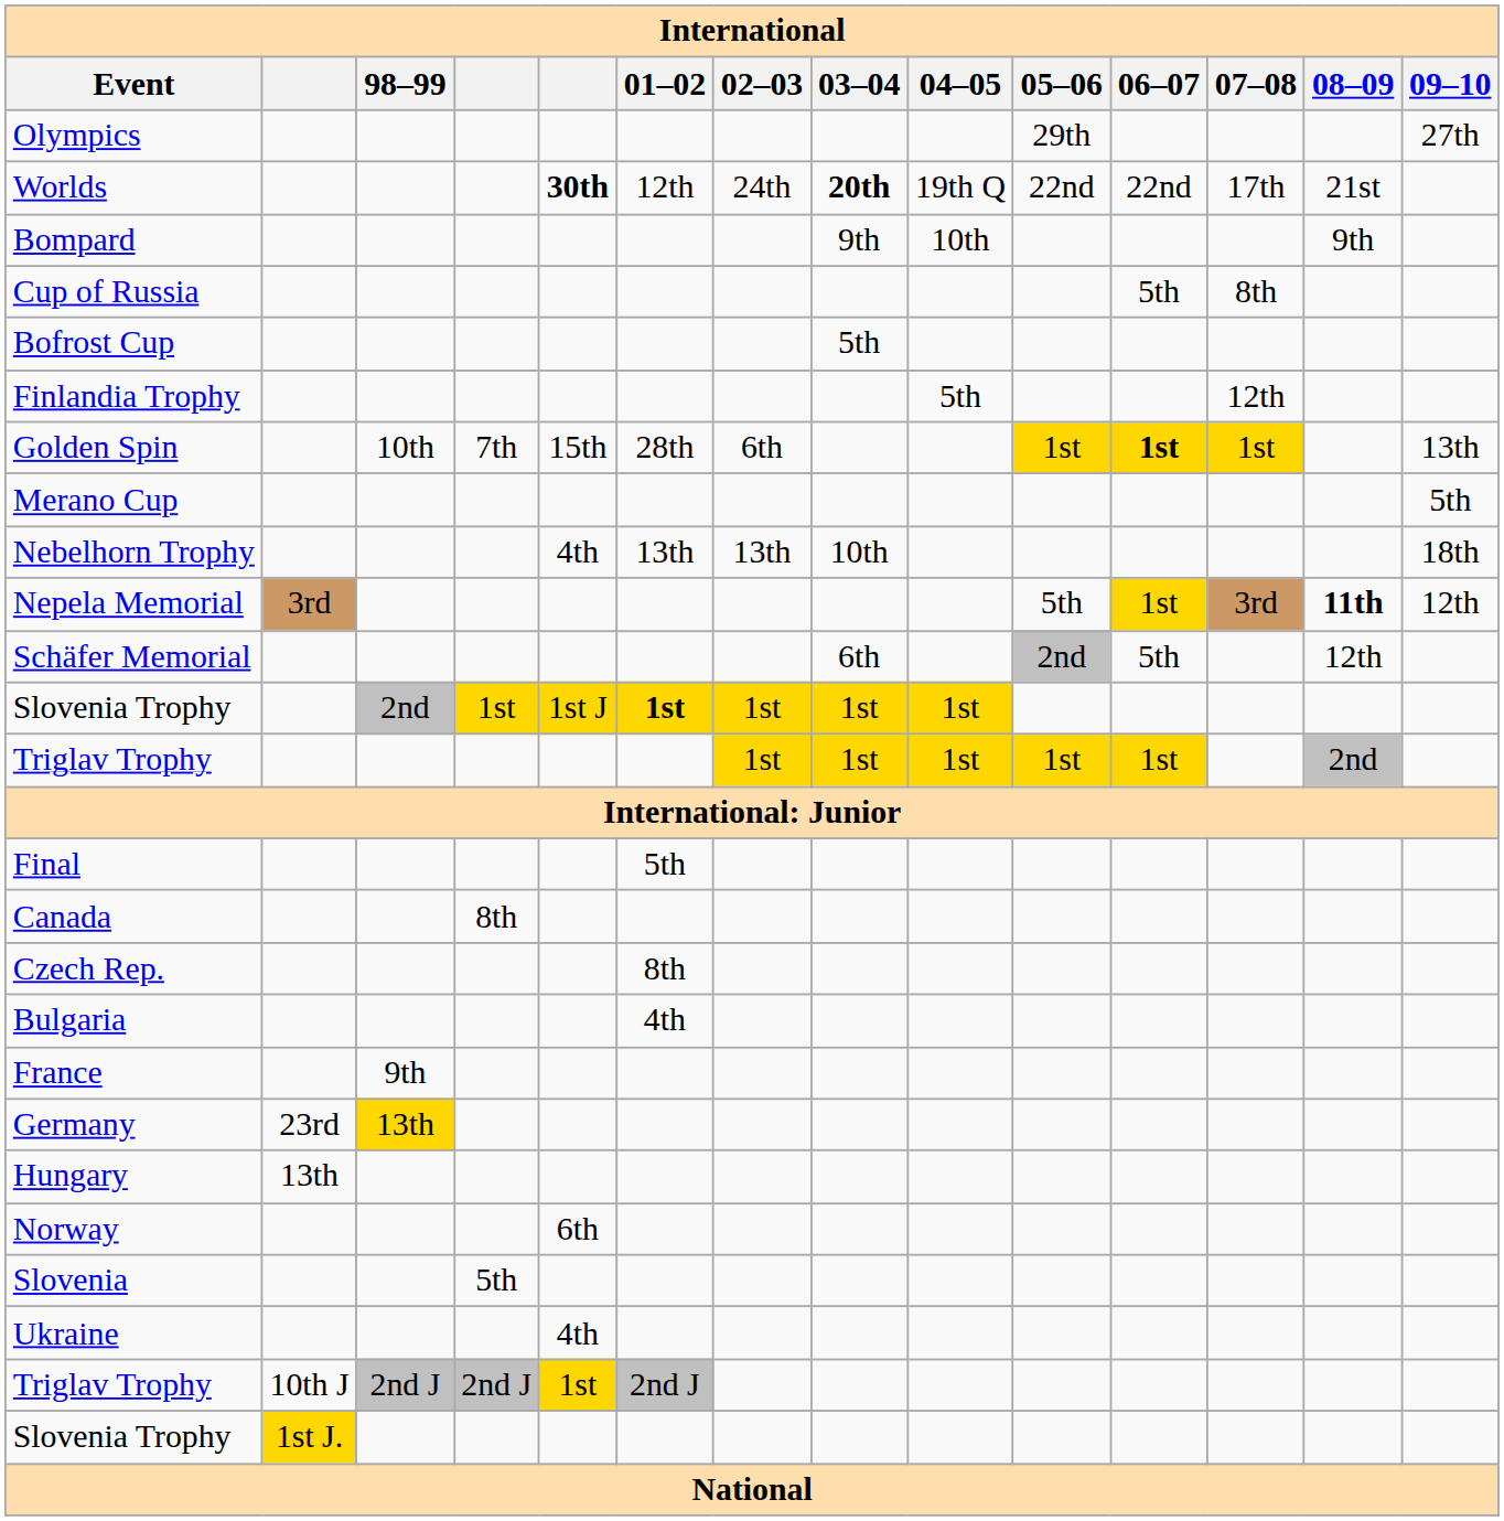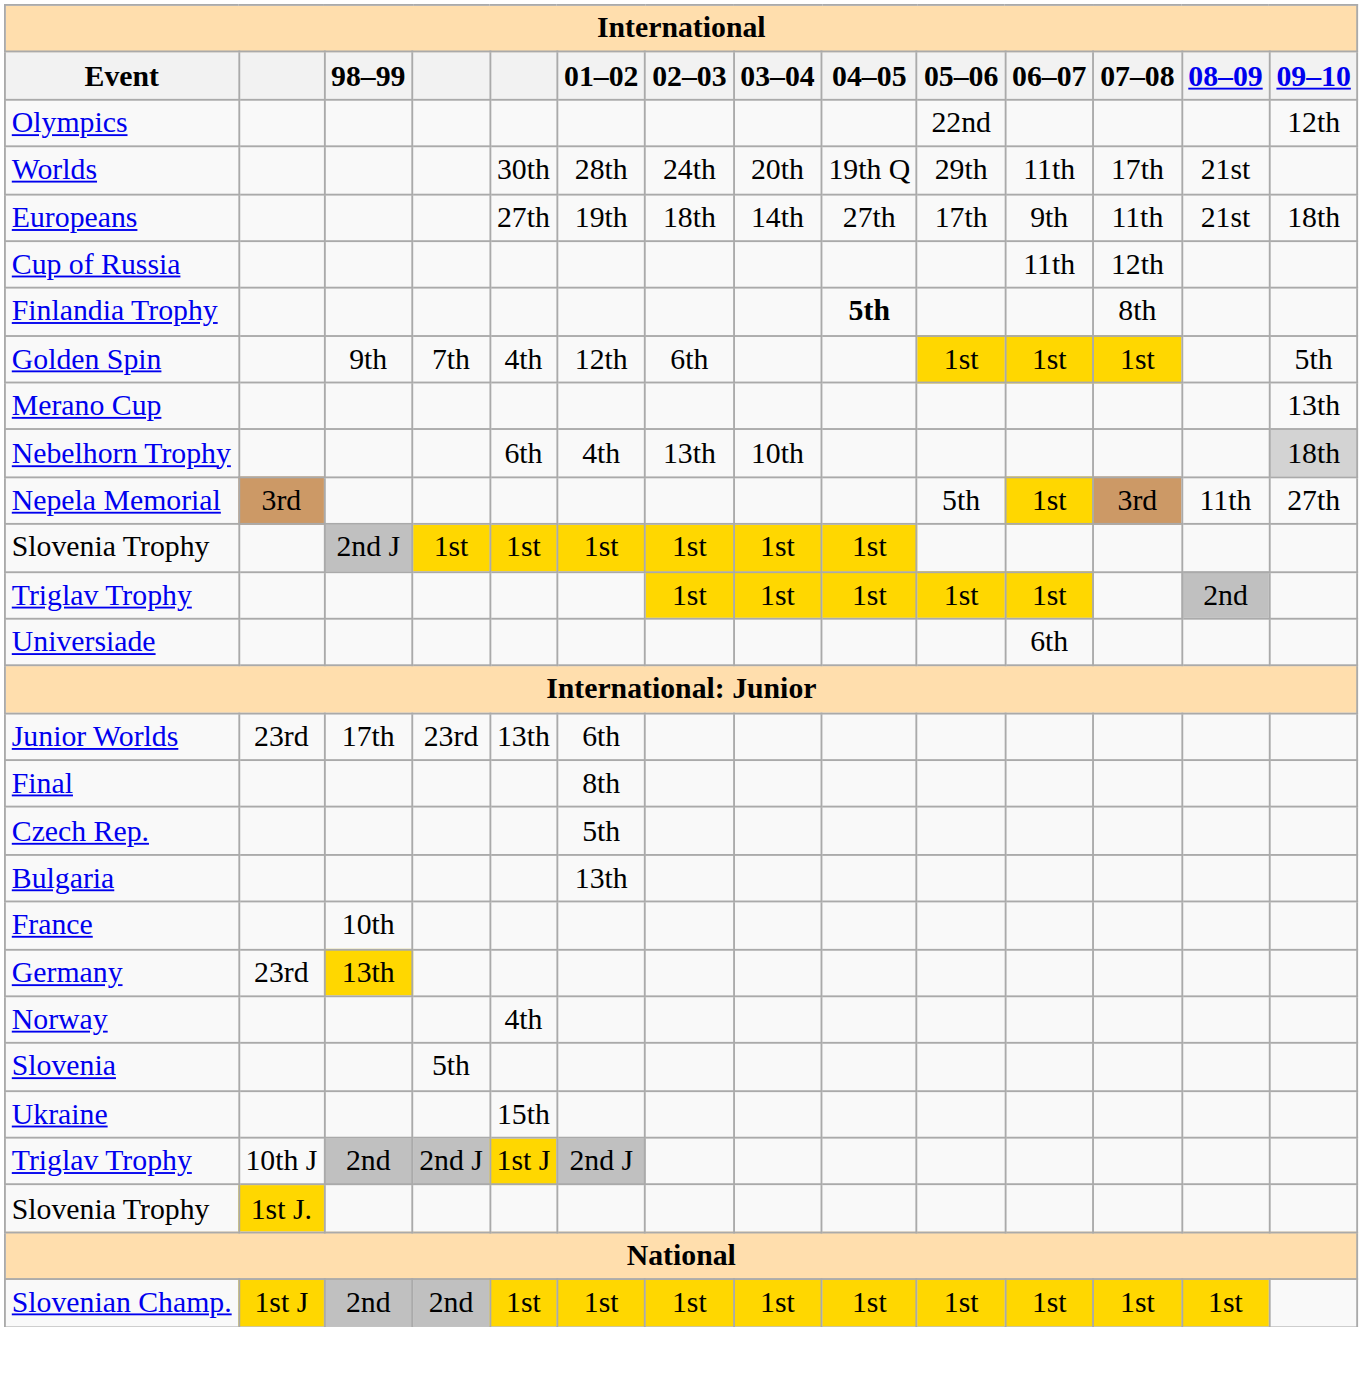Olympics | 05–06: 29th -> 22nd
Olympics | 09–10: 27th -> 12th
Worlds | column 5: bold -> normal
Worlds | 01–02: 12th -> 28th
Worlds | 03–04: bold -> normal
Worlds | 05–06: 22nd -> 29th
Worlds | 06–07: 22nd -> 11th
+ row: Europeans | 27th | 19th | 18th | 14th | 27th | 17th | 9th | 11th | 21st | 18th
- row: Bompard | 9th | 10th | 9th
Cup of Russia | 06–07: 5th -> 11th
Cup of Russia | 07–08: 8th -> 12th
- row: Bofrost Cup | 5th
Finlandia Trophy | 04–05: normal -> bold
Finlandia Trophy | 07–08: 12th -> 8th
Golden Spin | 98–99: 10th -> 9th
Golden Spin | column 5: 15th -> 4th
Golden Spin | 01–02: 28th -> 12th
Golden Spin | 06–07: bold -> normal
Golden Spin | 09–10: 13th -> 5th
Merano Cup | 09–10: 5th -> 13th
Nebelhorn Trophy | column 5: 4th -> 6th
Nebelhorn Trophy | 01–02: 13th -> 4th
Nebelhorn Trophy | 09–10: no background -> lightgrey background
Nepela Memorial | 08–09: bold -> normal
Nepela Memorial | 09–10: 12th -> 27th
- row: Schäfer Memorial | 6th | 2nd | 5th | 12th
Slovenia Trophy / 1st | 98–99: 2nd -> 2nd J
Slovenia Trophy / 1st | column 5: 1st J -> 1st
Slovenia Trophy / 1st | 01–02: bold -> normal
+ row: Universiade | 6th
+ row: Junior Worlds | 23rd | 17th | 23rd | 13th | 6th
Final | 01–02: 5th -> 8th
- row: Canada | 8th
Czech Rep. | 01–02: 8th -> 5th
Bulgaria | 01–02: 4th -> 13th
France | 98–99: 9th -> 10th
- row: Hungary | 13th
Norway | column 5: 6th -> 4th
Ukraine | column 5: 4th -> 15th
Triglav Trophy / 2nd J | 98–99: 2nd J -> 2nd
Triglav Trophy / 2nd J | column 5: 1st -> 1st J
+ row: Slovenian Champ. | 1st J | 2nd | 2nd | 1st | 1st | 1st | 1st | 1st | 1st | 1st | 1st | 1st
